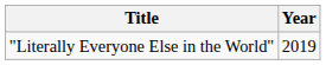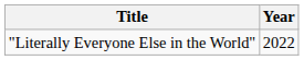"Literally Everyone Else in the World" | Year: 2019 -> 2022
